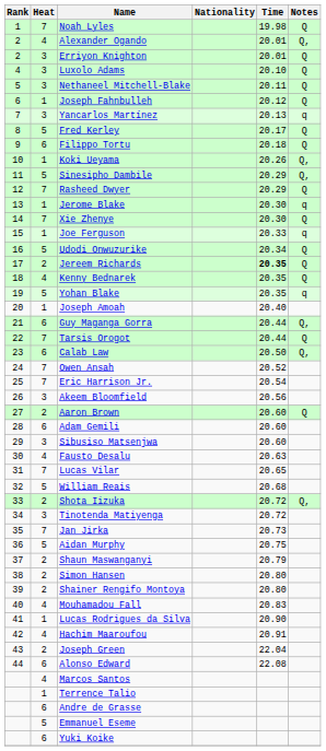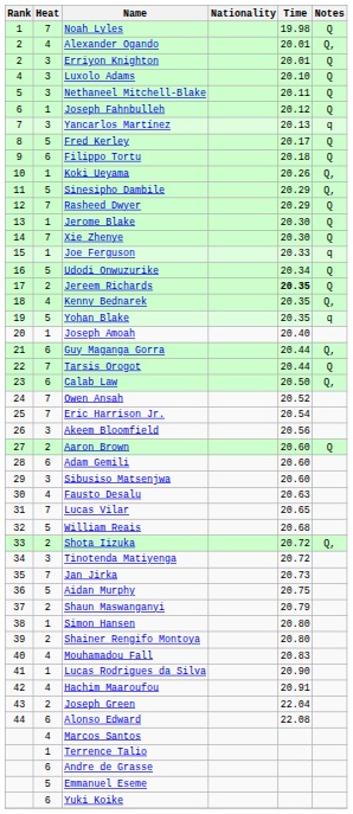Jerome Blake | Notes: q -> Q
Kenny Bednarek | Notes: Q -> Q,
Simon Hansen | Heat: 2 -> 1
